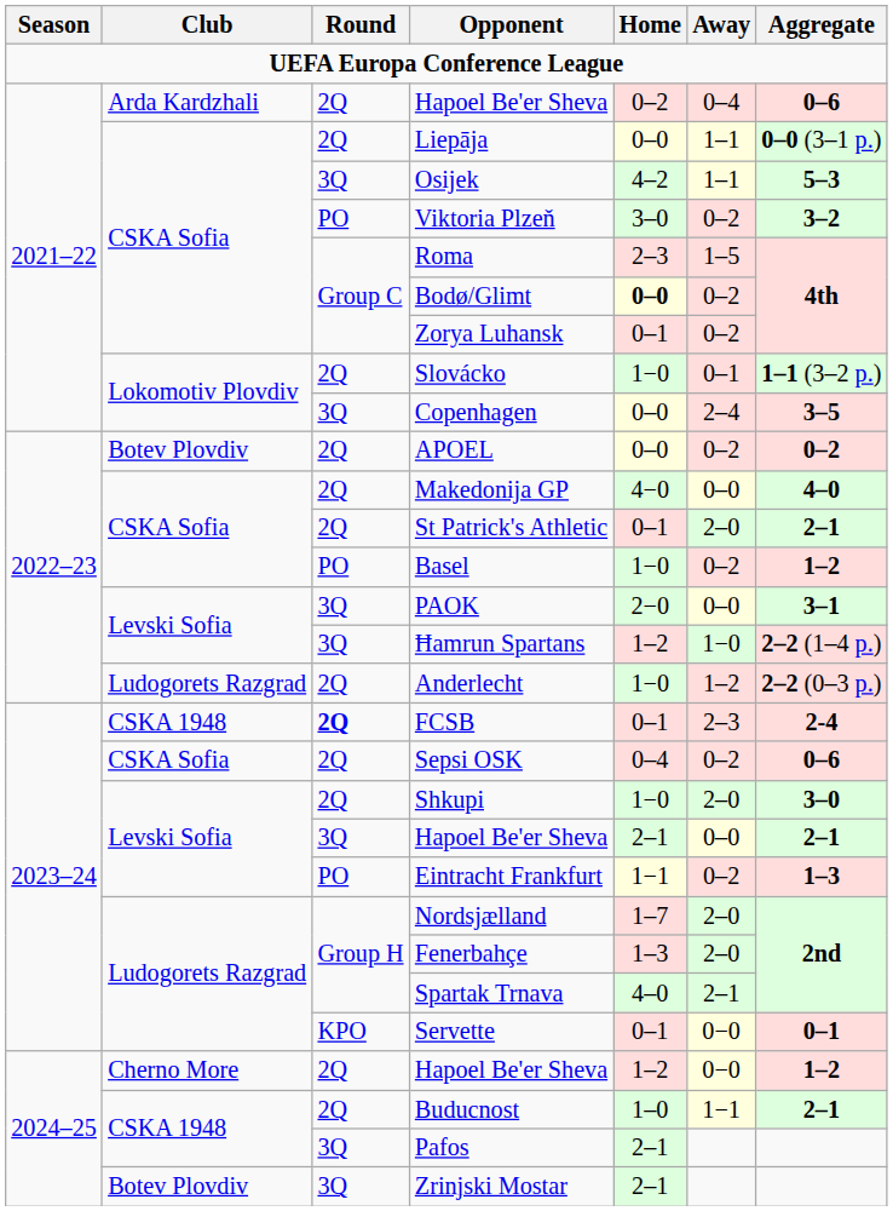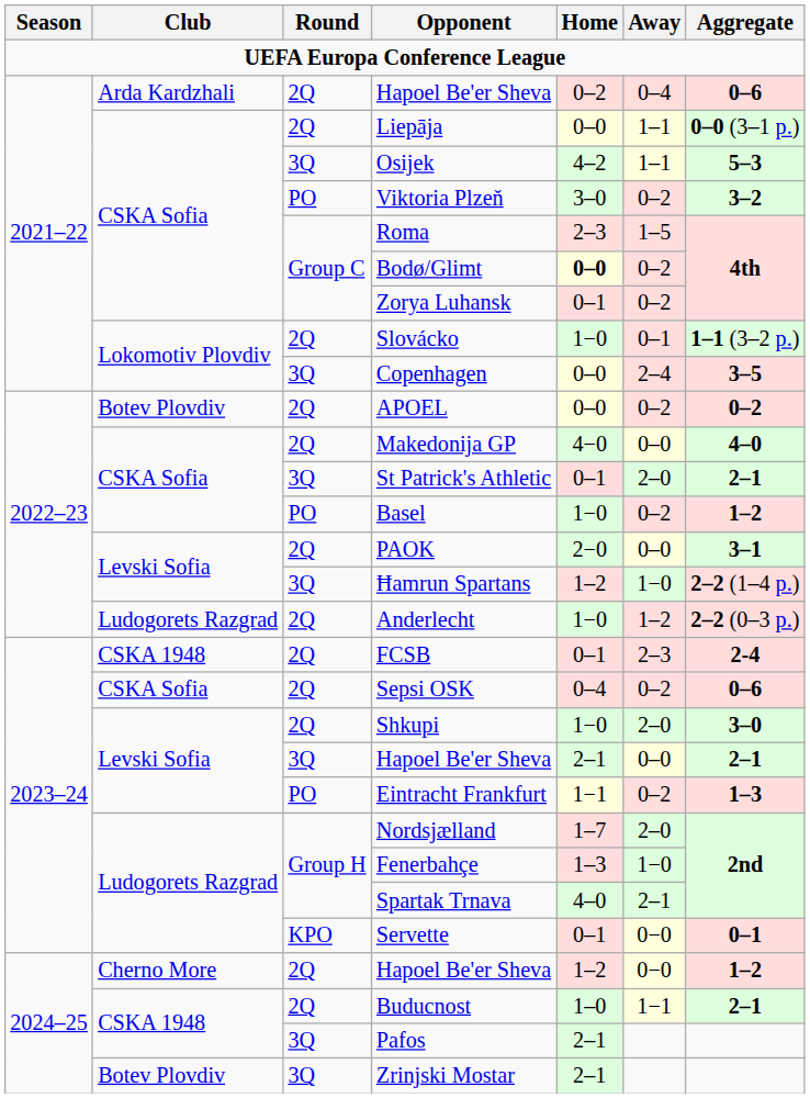St Patrick's Athletic | Round: 2Q -> 3Q
PAOK | Round: 3Q -> 2Q
FCSB | Round: bold -> normal
Fenerbahçe | Away: 2–0 -> 1−0
